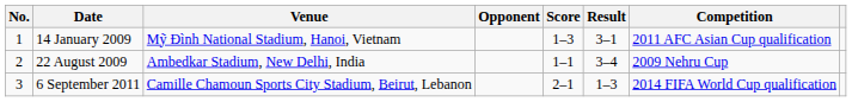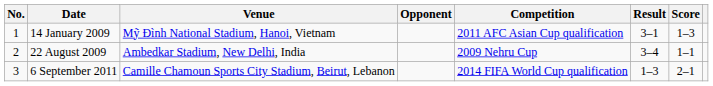columns swapped: Score <-> Competition
